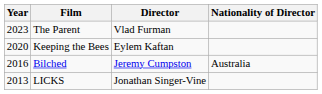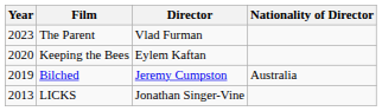Bilched | Year: 2016 -> 2019
